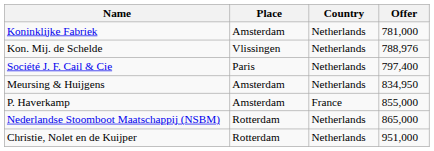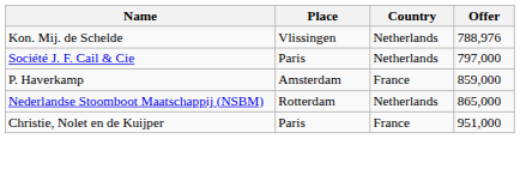- row: Koninklijke Fabriek | Amsterdam | Netherlands | 781,000
Société J. F. Cail & Cie | Offer: 797,400 -> 797,000
- row: Meursing & Huijgens | Amsterdam | Netherlands | 834,950
P. Haverkamp | Offer: 855,000 -> 859,000
Christie, Nolet en de Kuijper | Place: Rotterdam -> Paris
Christie, Nolet en de Kuijper | Country: Netherlands -> France
